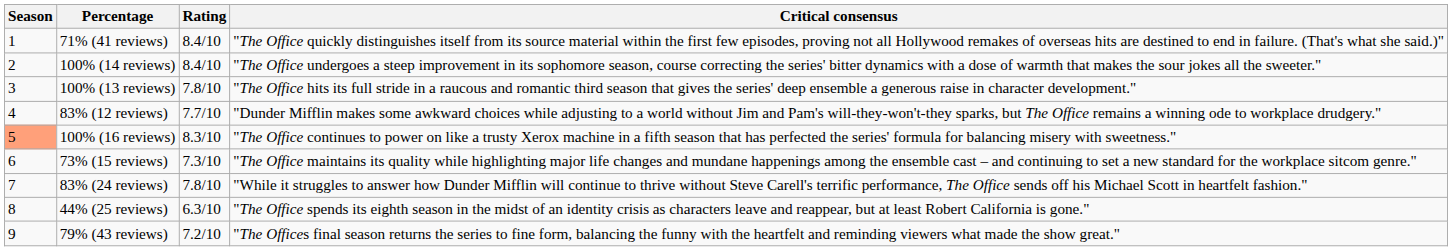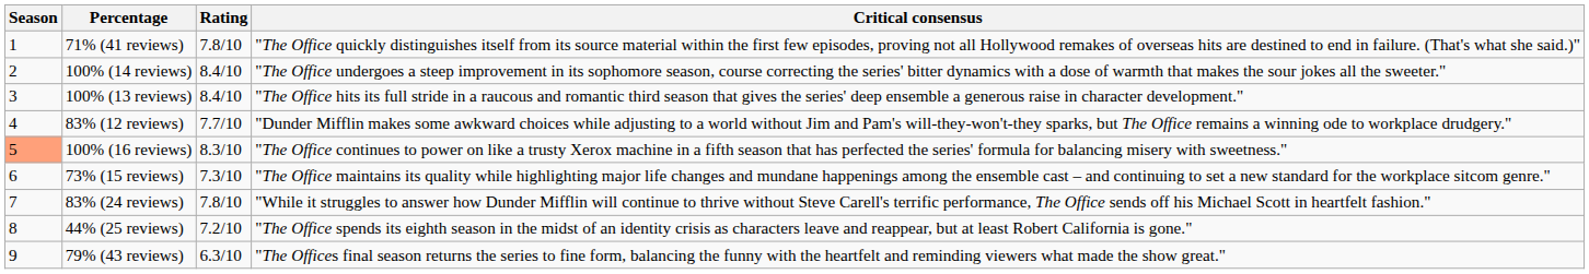71% (41 reviews) | Rating: 8.4/10 -> 7.8/10
100% (13 reviews) | Rating: 7.8/10 -> 8.4/10
44% (25 reviews) | Rating: 6.3/10 -> 7.2/10
79% (43 reviews) | Rating: 7.2/10 -> 6.3/10
